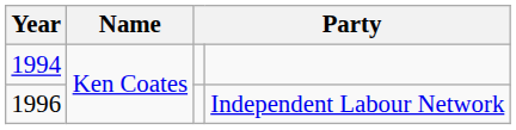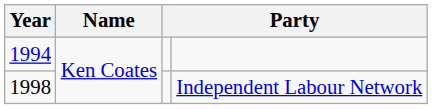Independent Labour Network | Year: 1996 -> 1998
